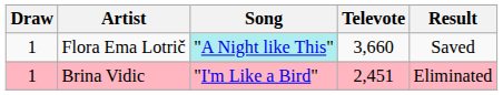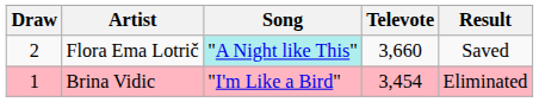Flora Ema Lotrič | Draw: 1 -> 2
Brina Vidic | Televote: 2,451 -> 3,454
